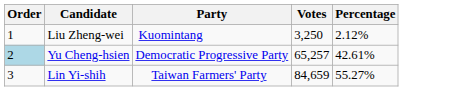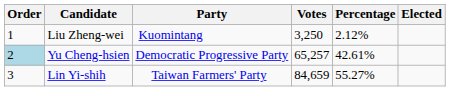+ column: Elected
